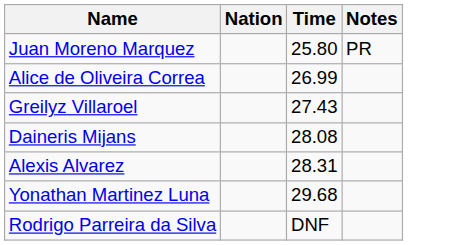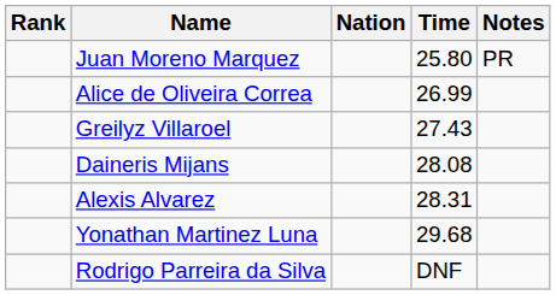+ column: Rank
